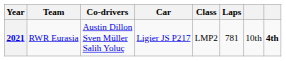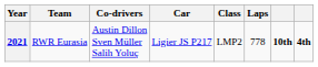2021 | Laps: 781 -> 778
2021 | column 7: normal -> bold
